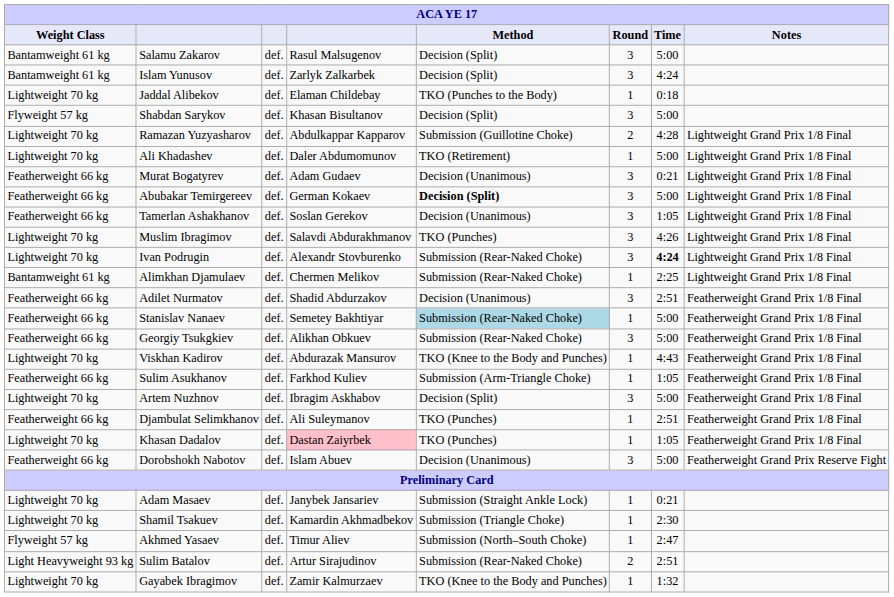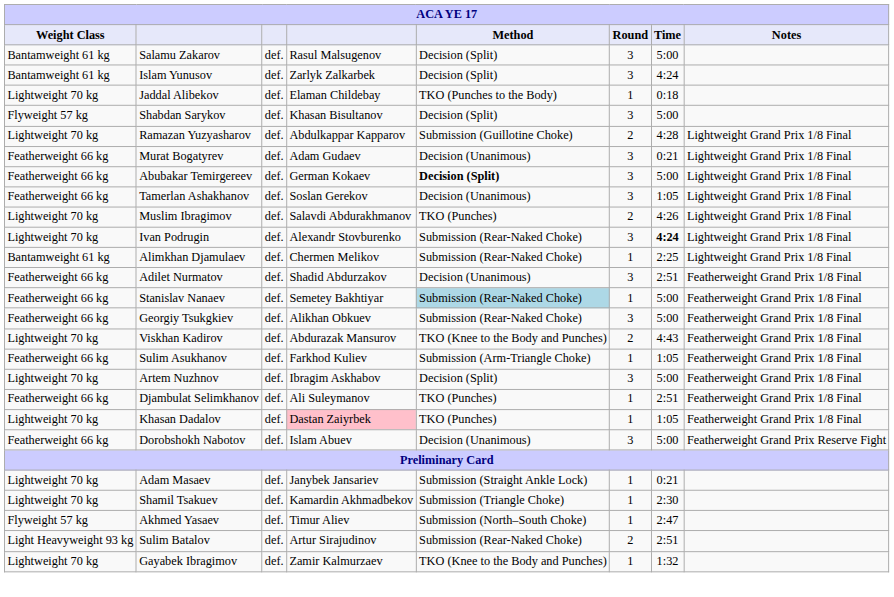- row: Lightweight 70 kg | Ali Khadashev | def. | Daler Abdumomunov | TKO (Retirement) | 1 | 5:00 | Lightweight Grand Prix 1/8 Final
Muslim Ibragimov | Round: 3 -> 2
Viskhan Kadirov | Round: 1 -> 2
